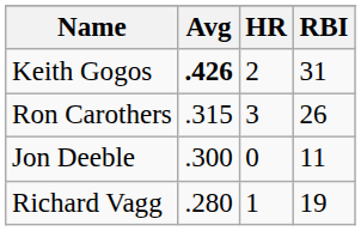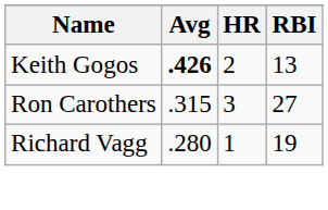Keith Gogos | RBI: 31 -> 13
Ron Carothers | RBI: 26 -> 27
- row: Jon Deeble | .300 | 0 | 11
